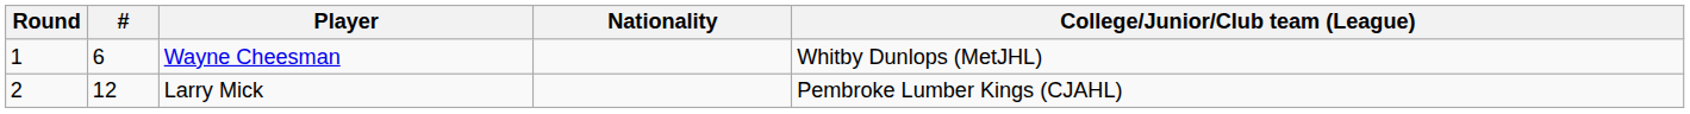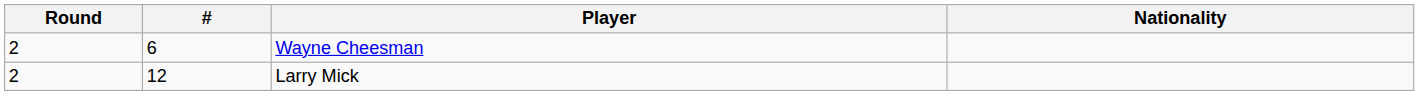- column: College/Junior/Club team (League) | Whitby Dunlops (MetJHL) | Pembroke Lumber Kings (CJAHL)
Wayne Cheesman | Round: 1 -> 2
